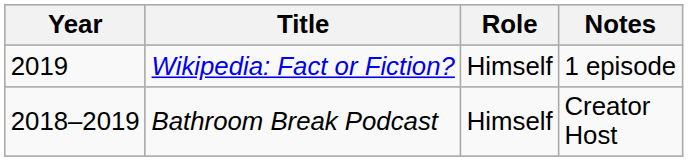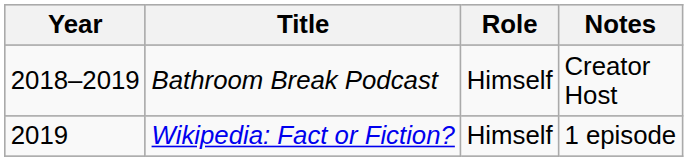rows swapped: Bathroom Break Podcast <-> Wikipedia: Fact or Fiction?
